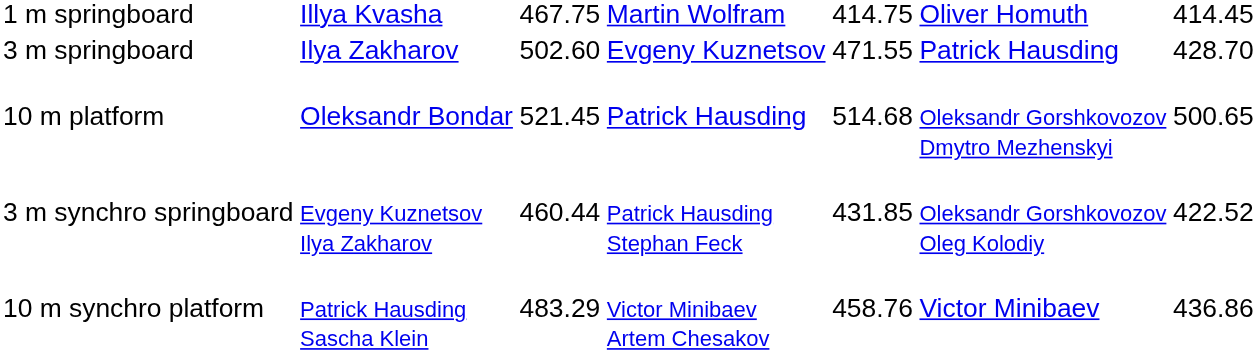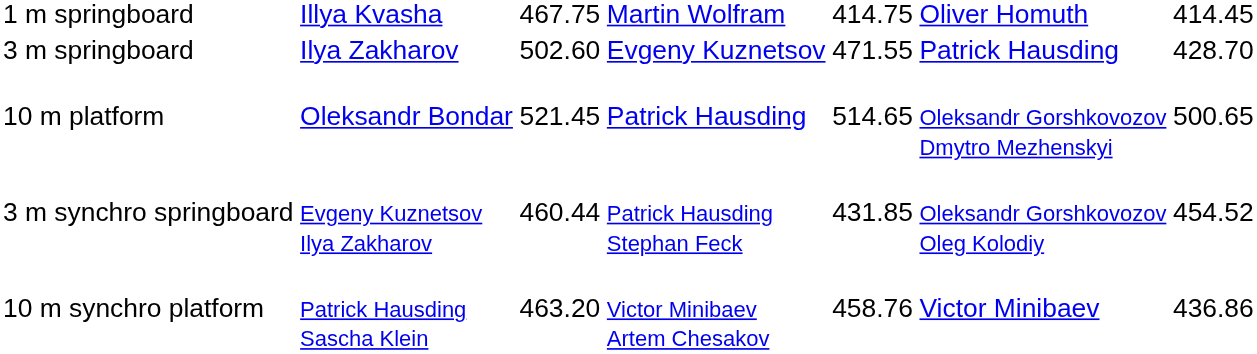10 m platform | column 5: 514.68 -> 514.65
3 m synchro springboard | column 7: 422.52 -> 454.52
10 m synchro platform | column 3: 483.29 -> 463.20
